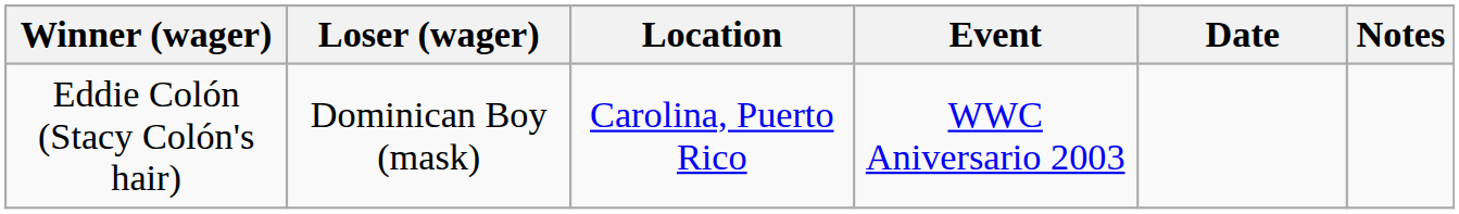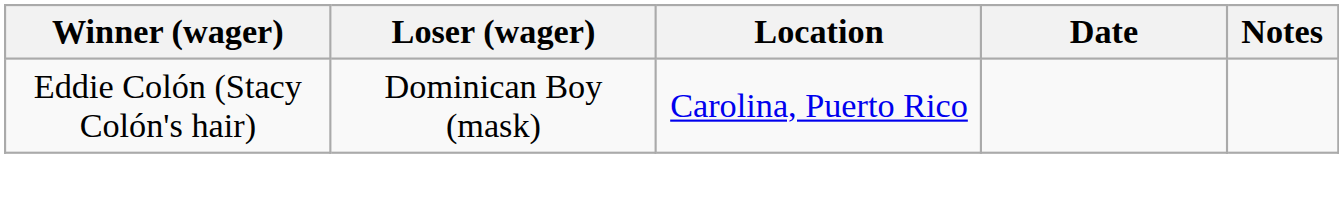- column: Event | WWC Aniversario 2003
